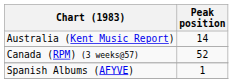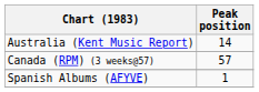Canada (RPM) (3 weeks@57) | Peak position: 52 -> 57
